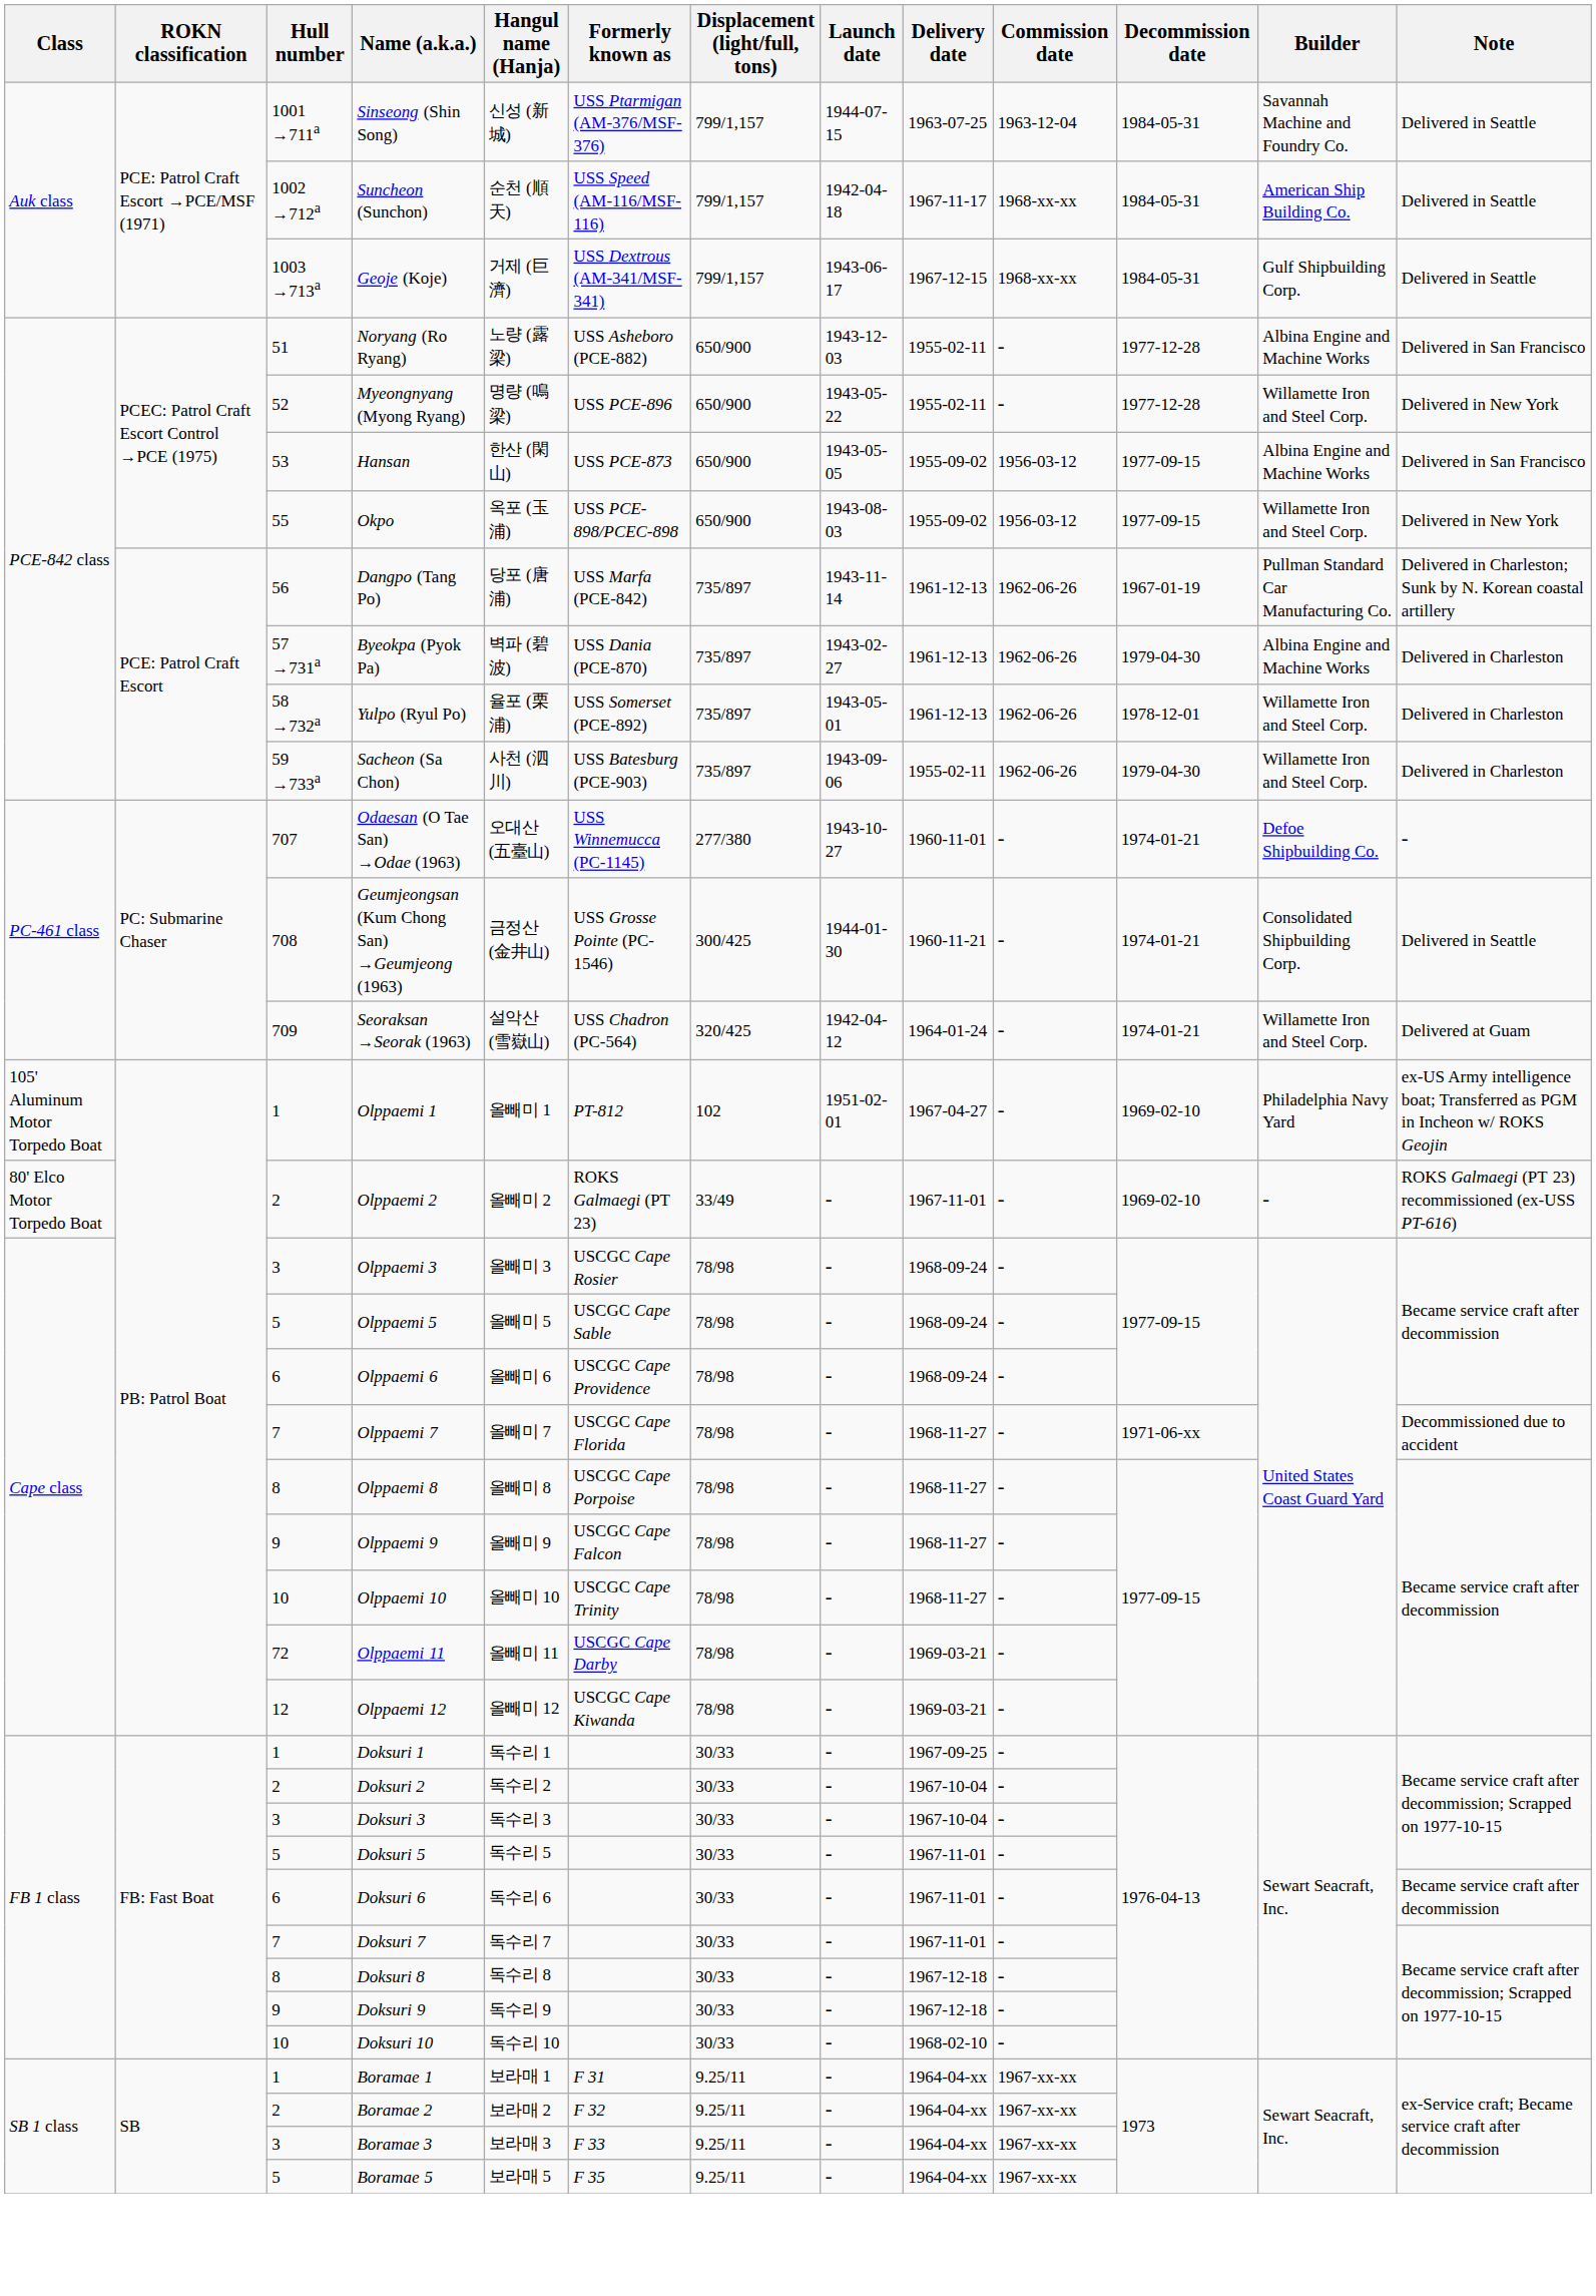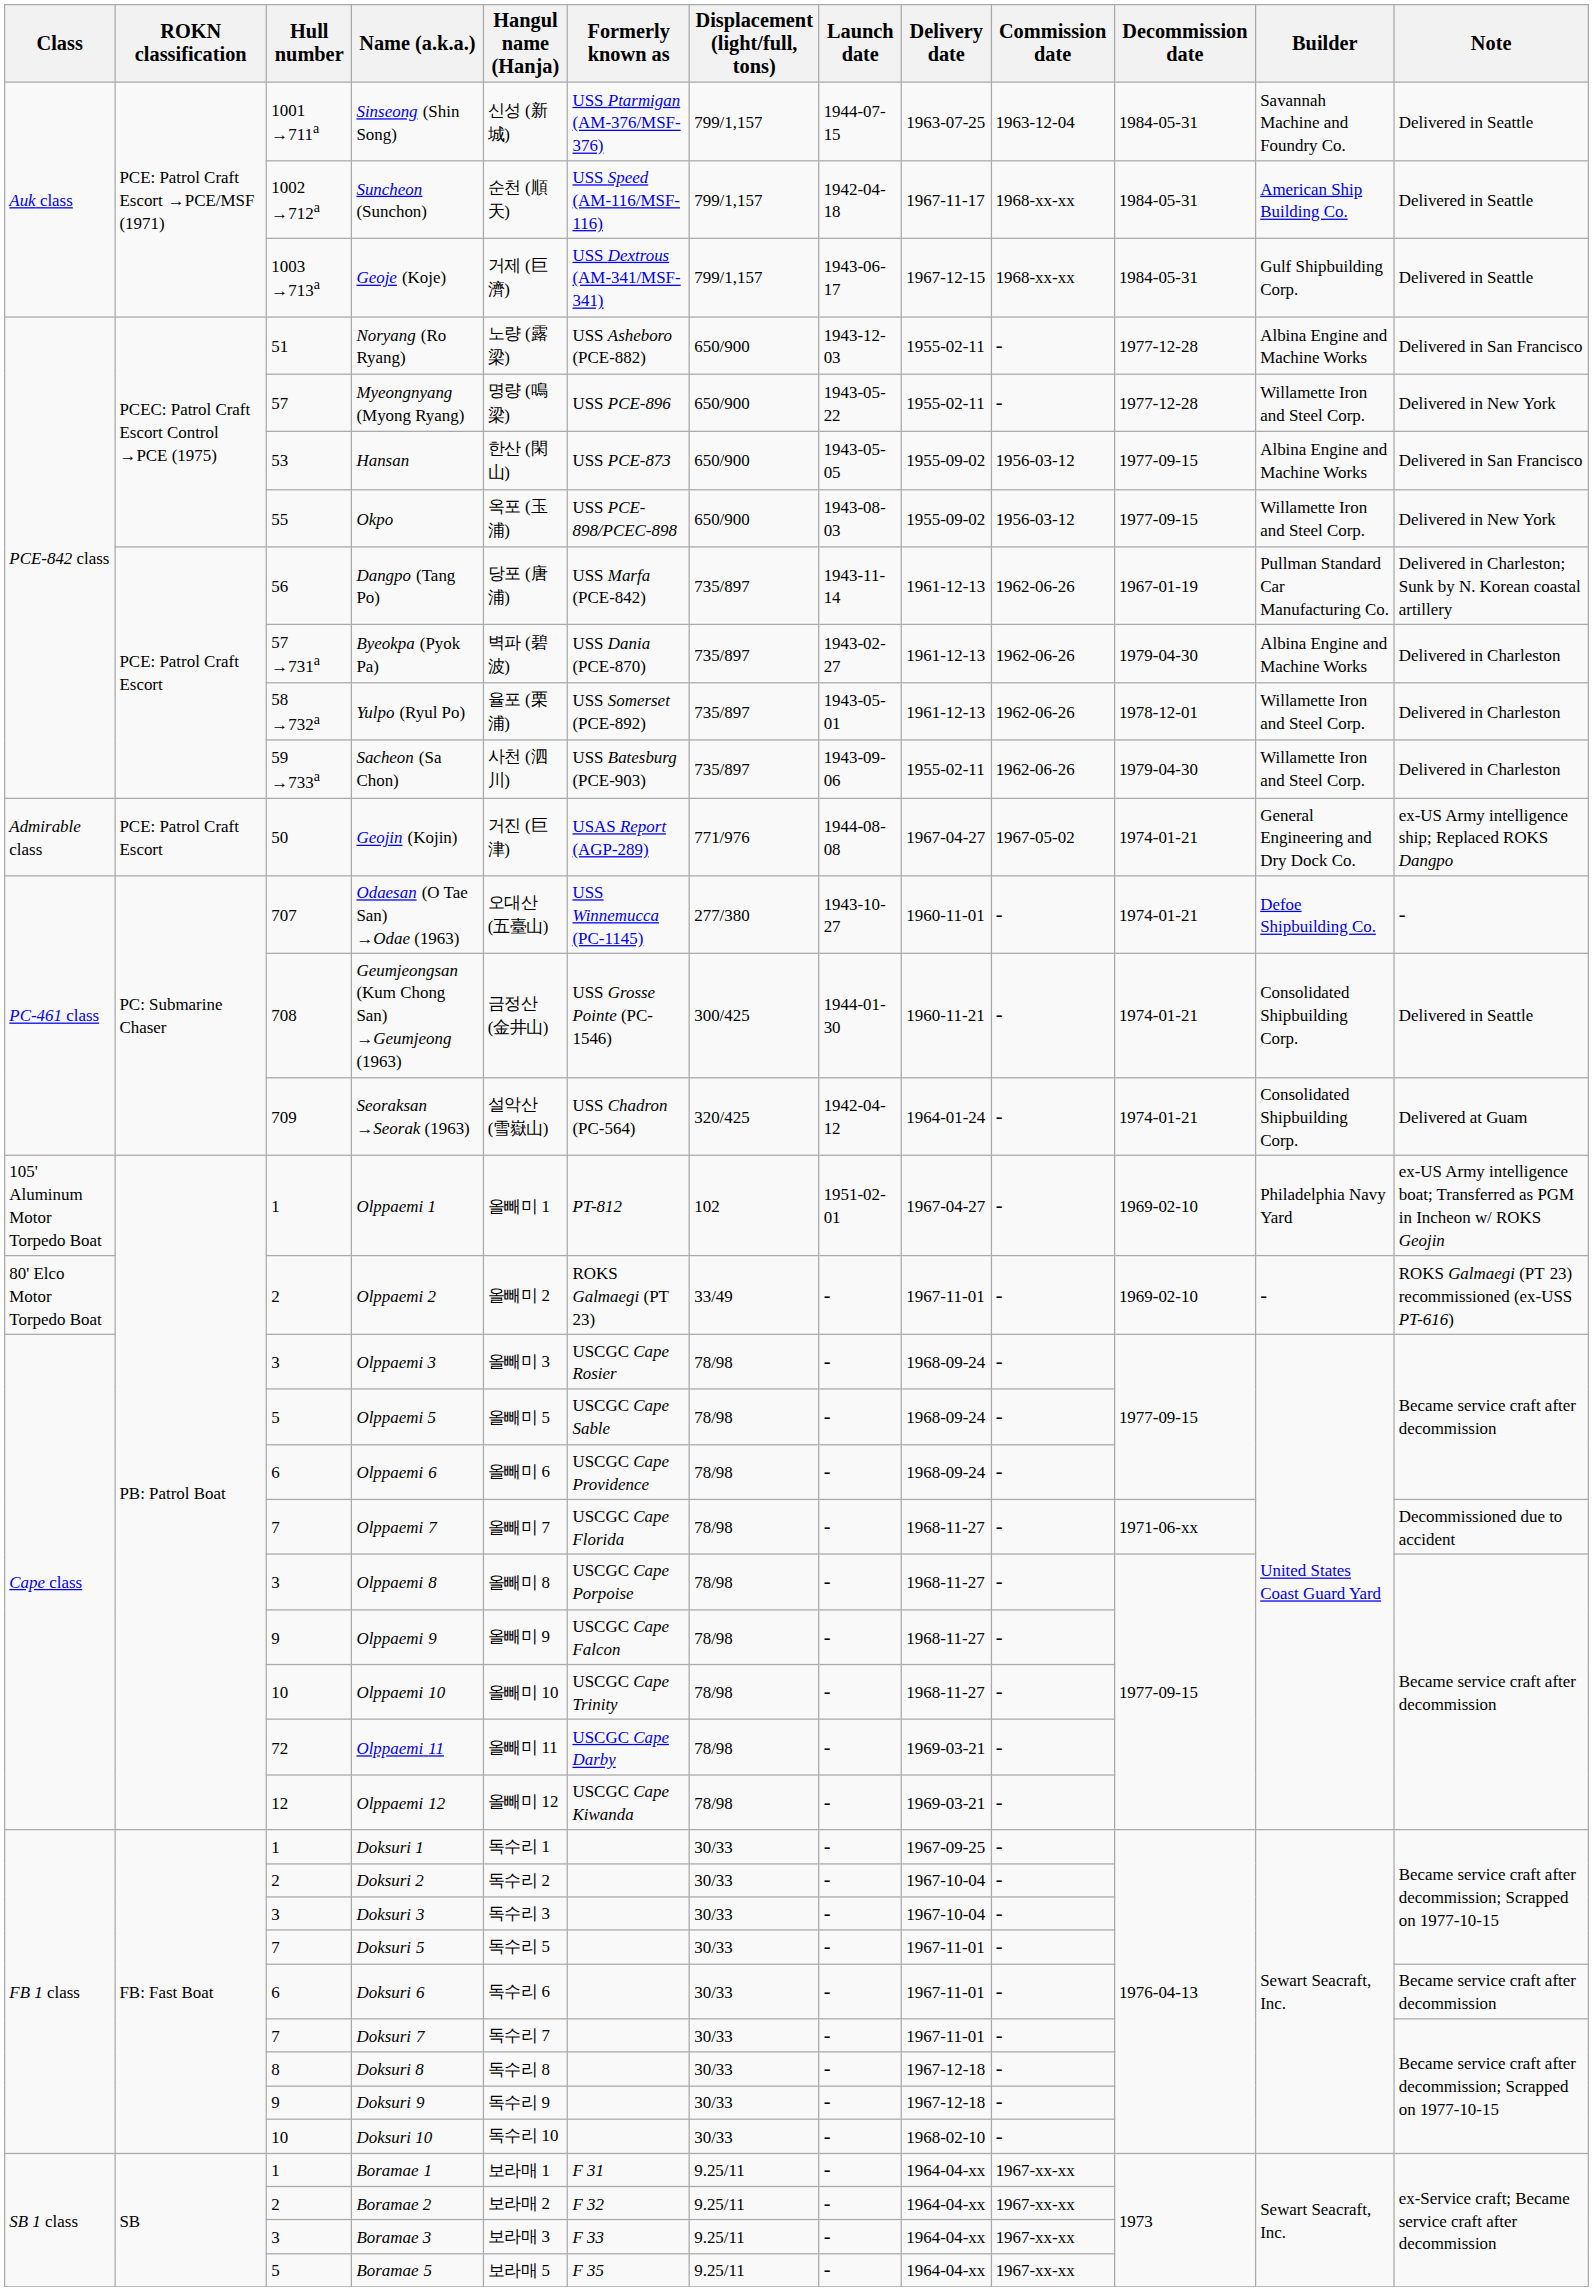Myeongnyang (Myong Ryang) | Hull number: 52 -> 57
+ row: Admirable class | PCE: Patrol Craft Escort | 50 | Geojin (Kojin) | 거진 (巨津) | USAS Report (AGP-289) | 771/976 | 1944-08-08 | 1967-04-27 | 1967-05-02 | 1974-01-21 | General Engineering and Dry Dock Co. | ex-US Army intelligence ship; Replaced ROKS Dangpo
Seoraksan →Seorak (1963) | Builder: Willamette Iron and Steel Corp. -> Consolidated Shipbuilding Corp.
Olppaemi 8 | Hull number: 8 -> 3
Doksuri 5 | Hull number: 5 -> 7
